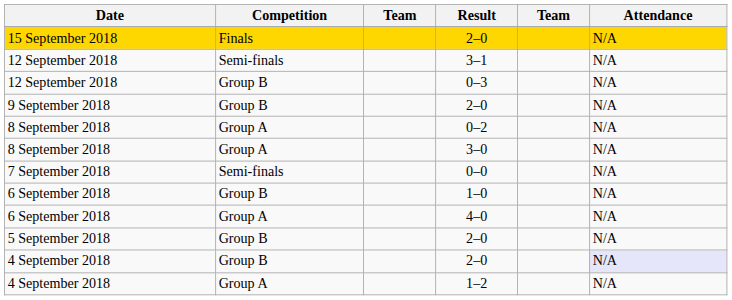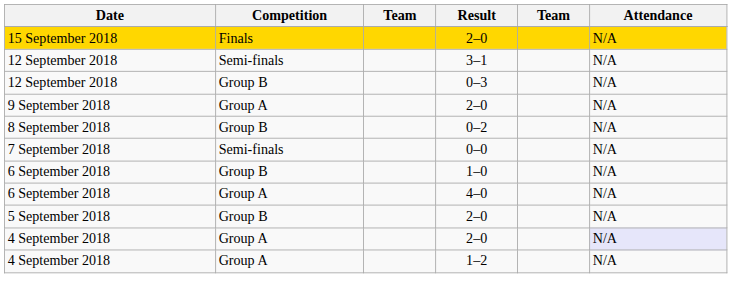9 September 2018 / 2–0 | Competition: Group B -> Group A
0–2 | Competition: Group A -> Group B
- row: 8 September 2018 | Group A | 3–0 | N/A
4 September 2018 / 2–0 | Competition: Group B -> Group A
